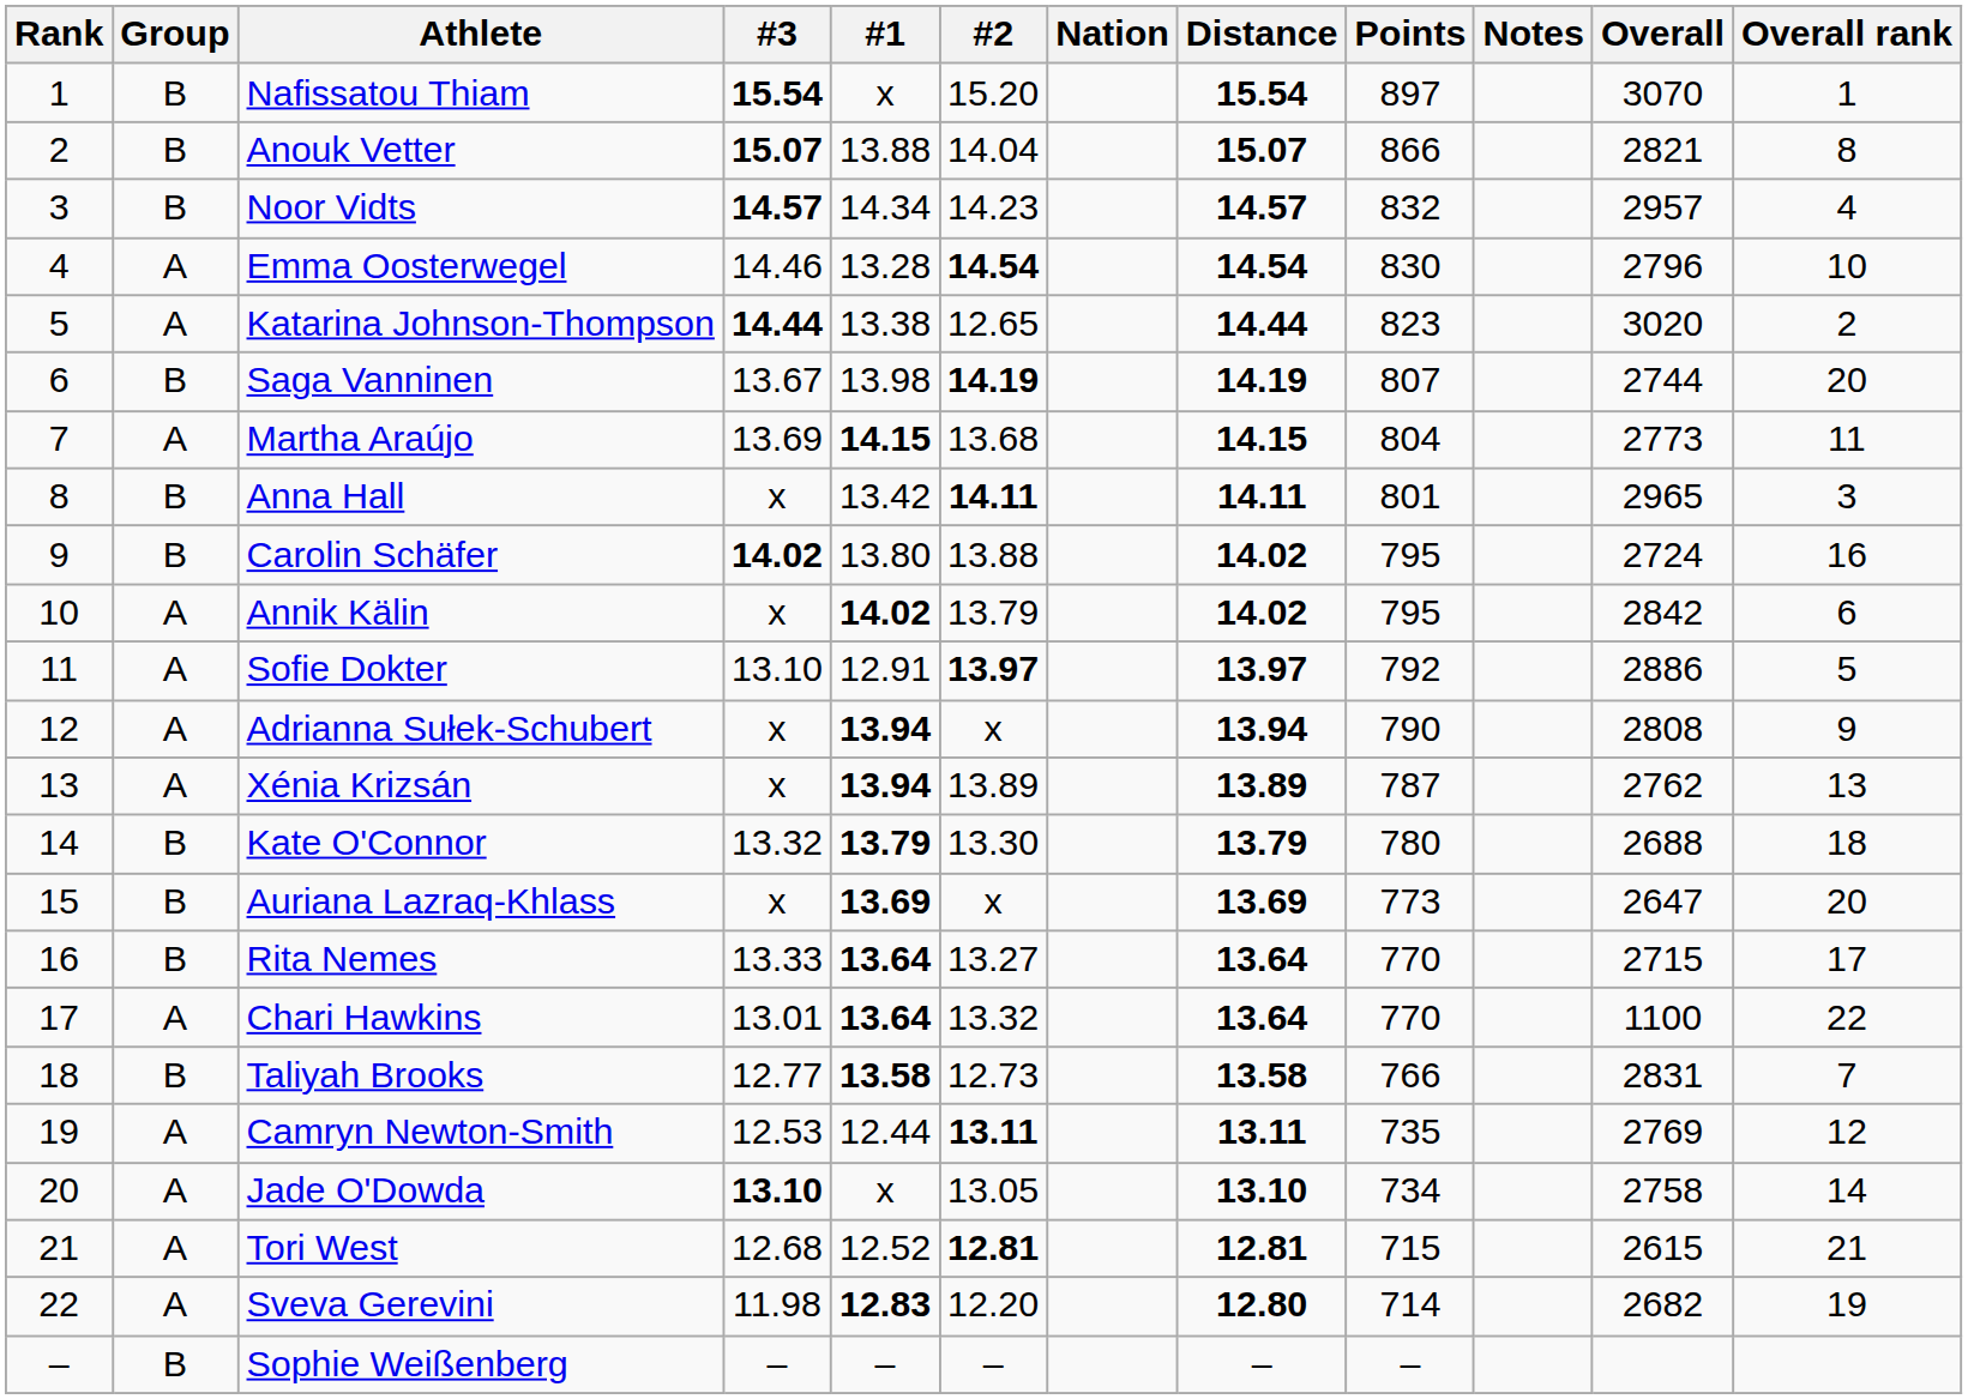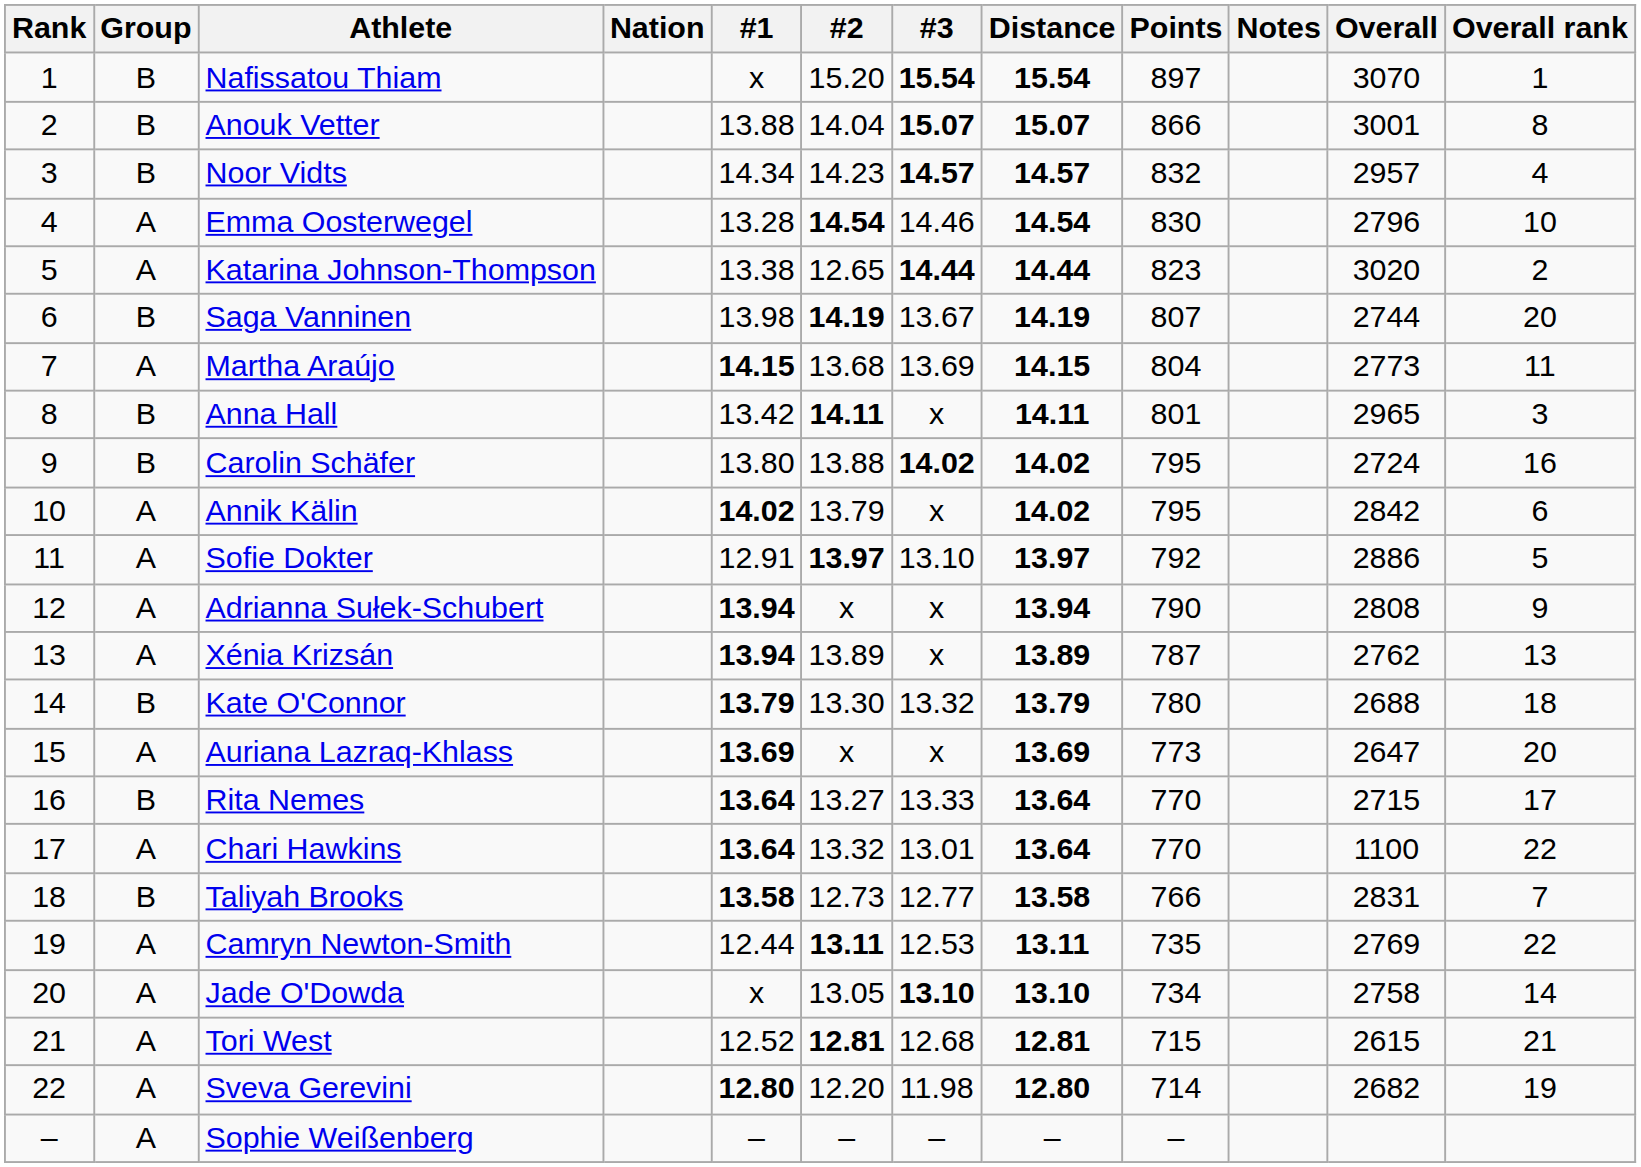columns swapped: Nation <-> #3
Anouk Vetter | Overall: 2821 -> 3001
Auriana Lazraq-Khlass | Group: B -> A
Camryn Newton-Smith | Overall rank: 12 -> 22
Sveva Gerevini | #1: 12.83 -> 12.80
Sophie Weißenberg | Group: B -> A
